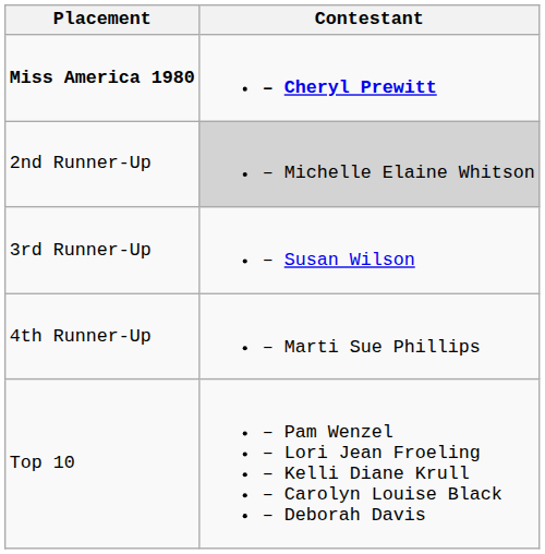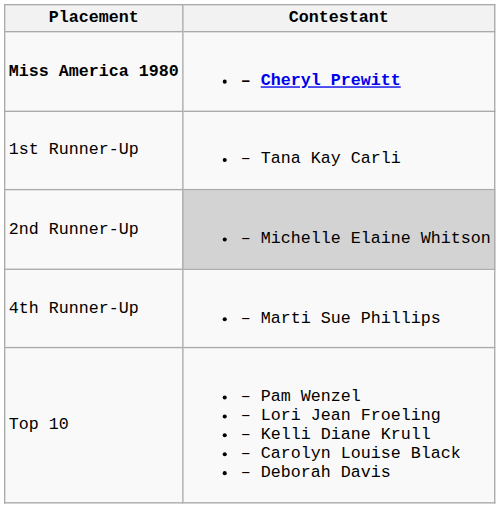+ row: 1st Runner-Up | – Tana Kay Carli
- row: 3rd Runner-Up | – Susan Wilson
